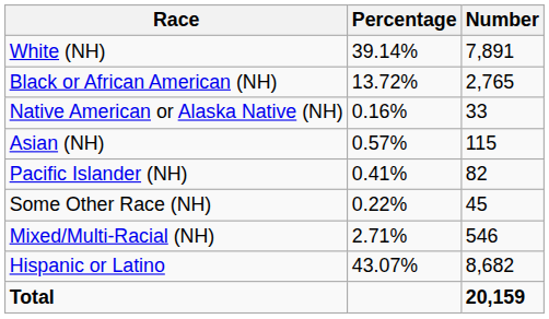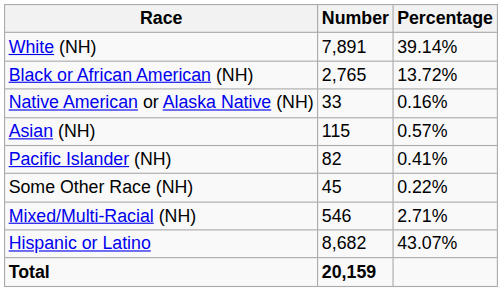columns swapped: Number <-> Percentage
